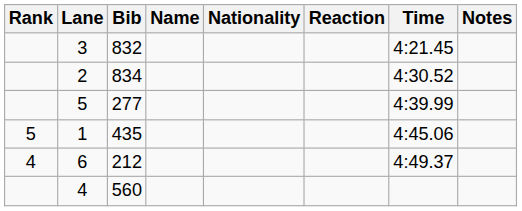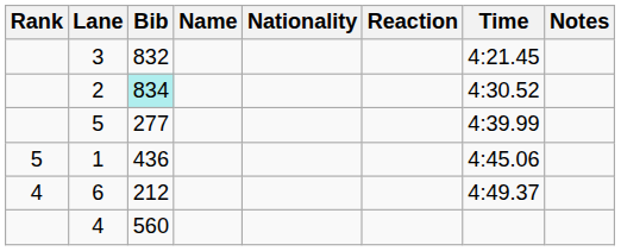2 | Bib: no background -> paleturquoise background
1 | Bib: 435 -> 436
